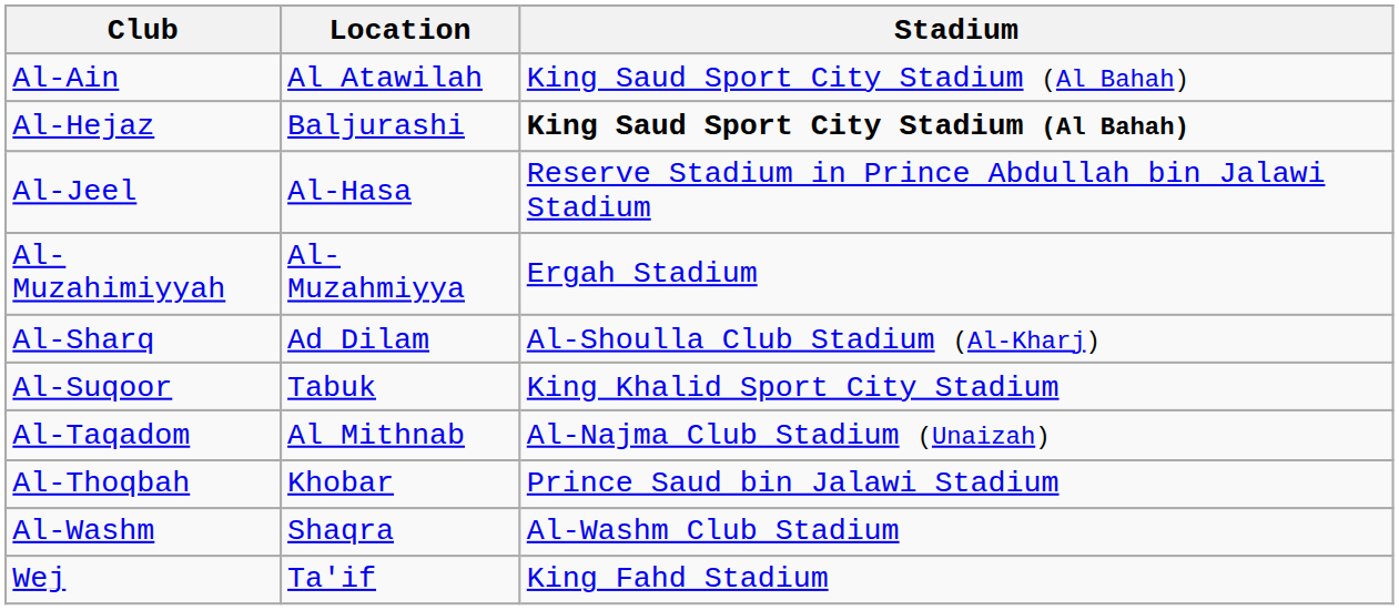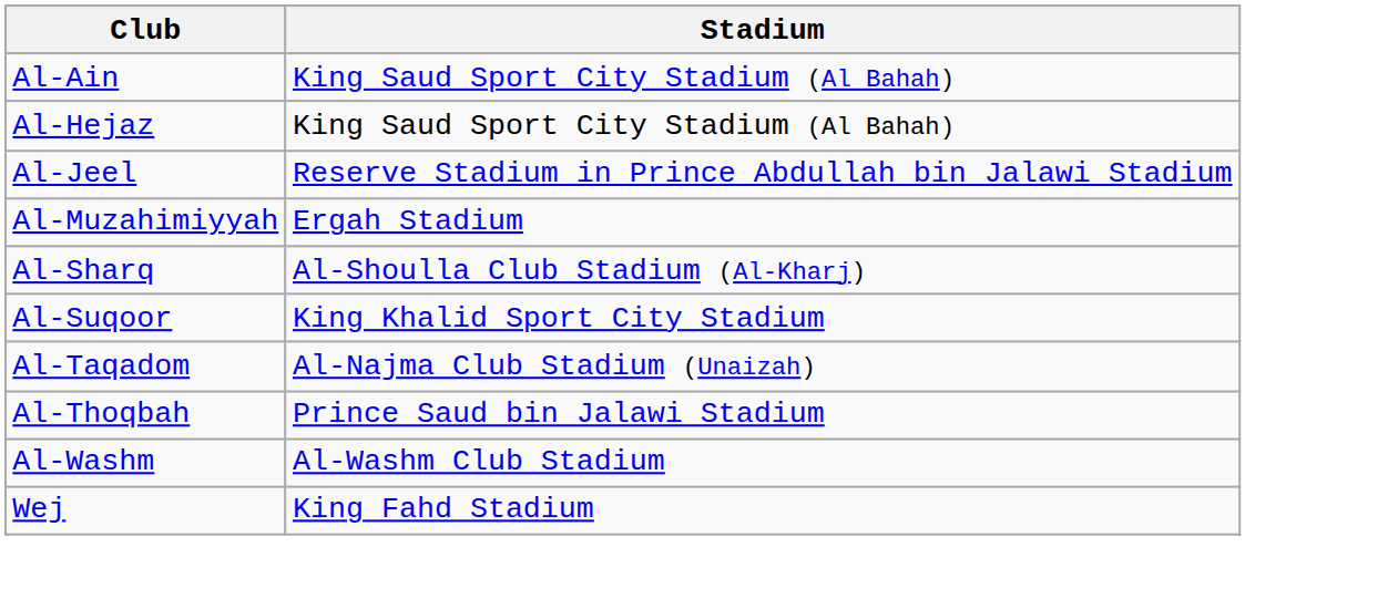- column: Location | Al Atawilah | Baljurashi | Al-Hasa | Al-Muzahmiyya | Ad Dilam | Tabuk | Al Mithnab | Khobar | Shaqra | Ta'if
Al-Hejaz | Stadium: bold -> normal
